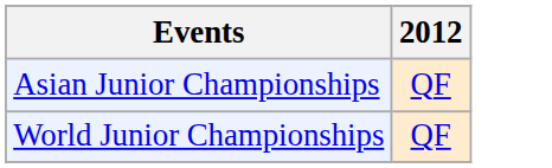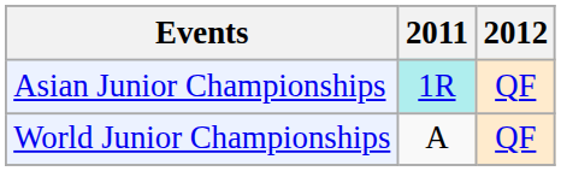+ column: 2011 | 1R | A
